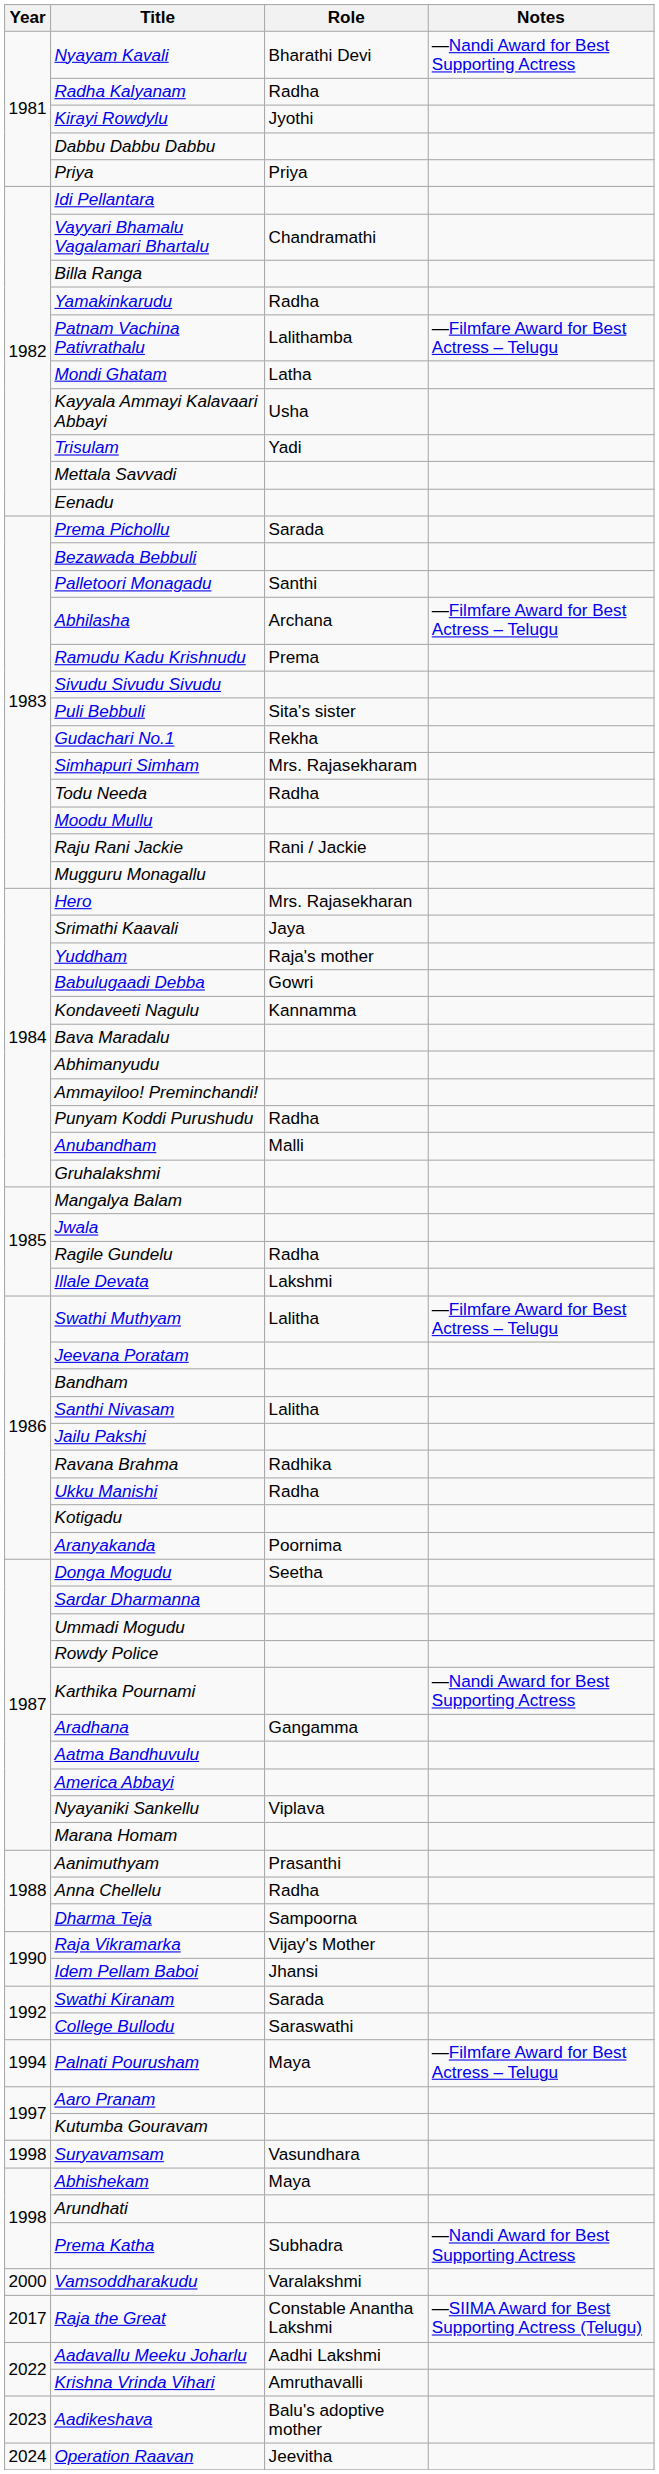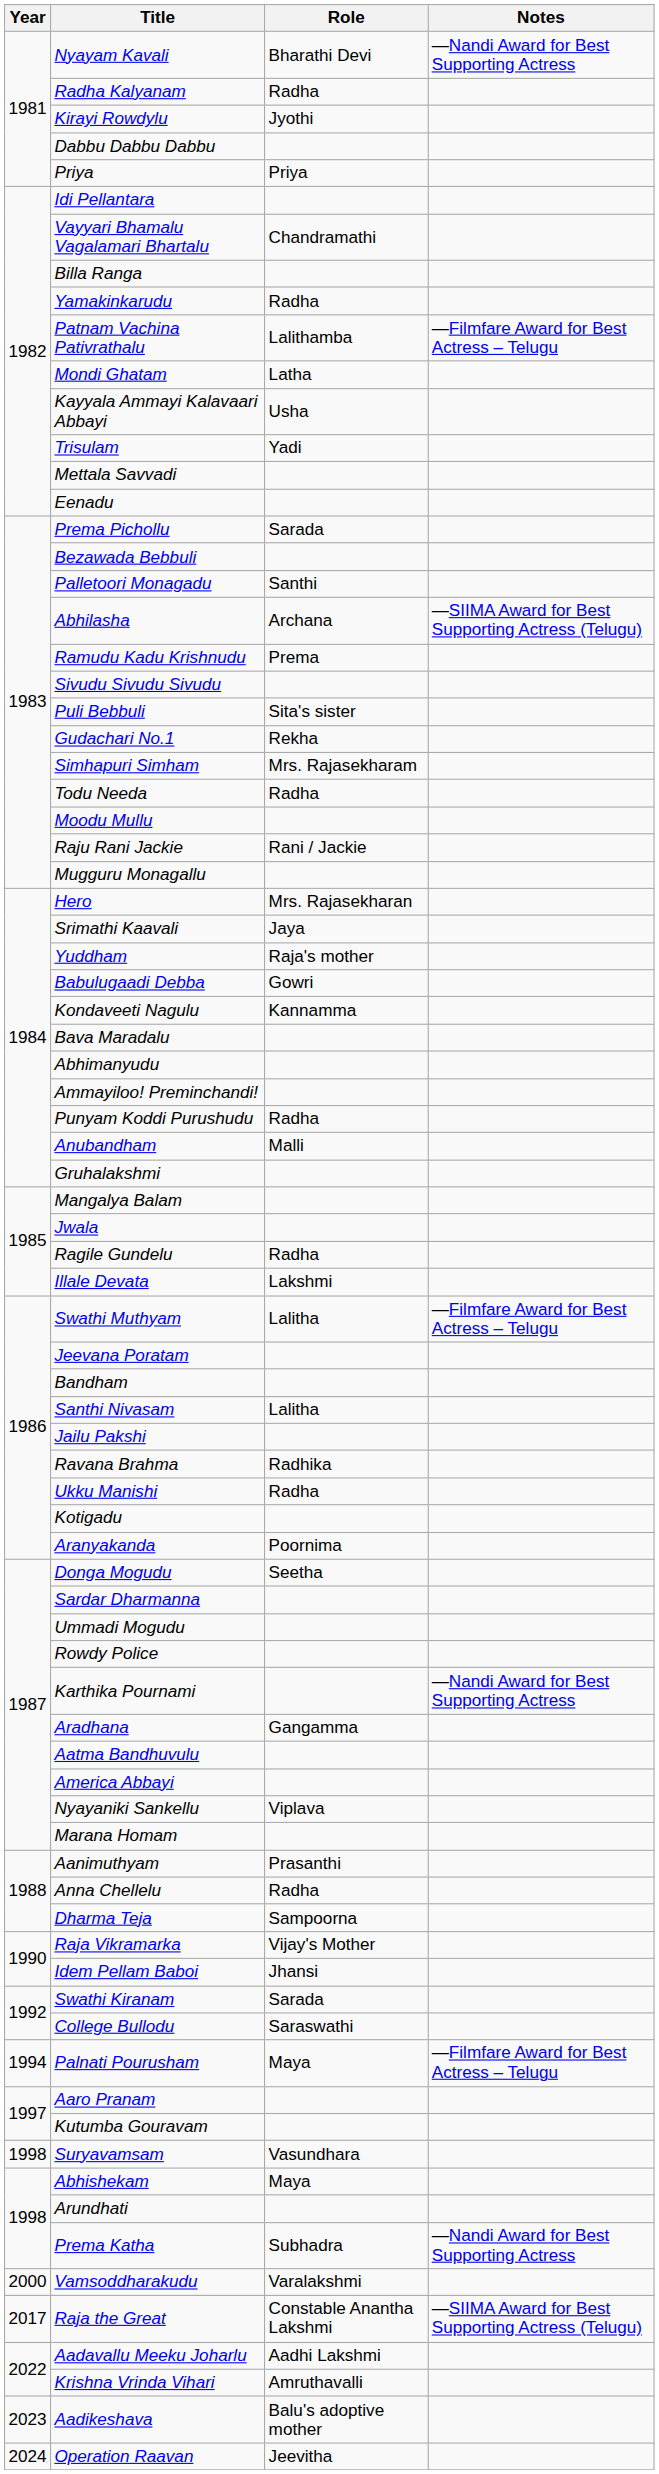Abhilasha | Notes: —Filmfare Award for Best Actress – Telugu -> —SIIMA Award for Best Supporting Actress (Telugu)
